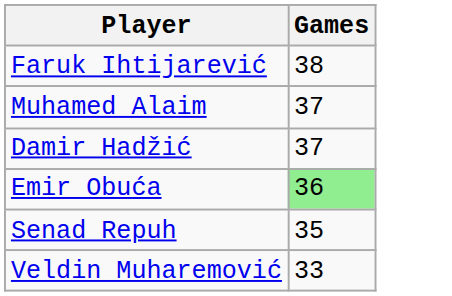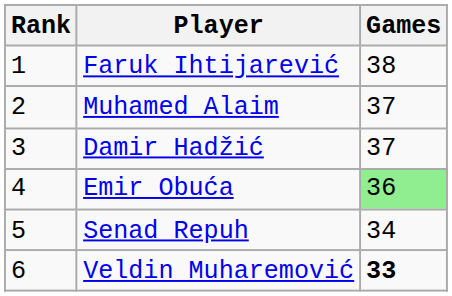+ column: Rank | 1 | 2 | 3 | 4 | 5 | 6
Senad Repuh | Games: 35 -> 34
Veldin Muharemović | Games: normal -> bold
